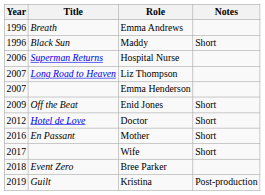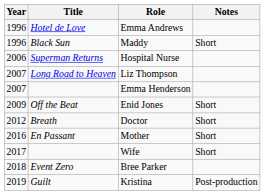Emma Andrews | Title: Breath -> Hotel de Love
Doctor | Title: Hotel de Love -> Breath
